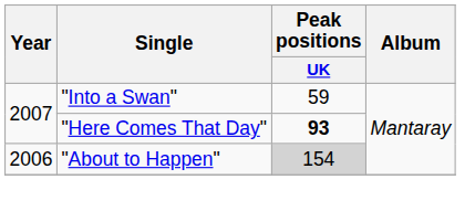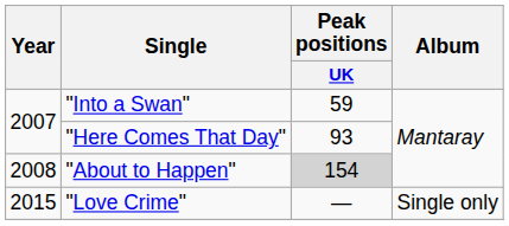"Here Comes That Day" | Peak positions / UK: bold -> normal
"About to Happen" | Year: 2006 -> 2008
+ row: 2015 | "Love Crime" | — | Single only
